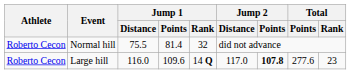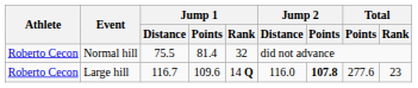Large hill | Jump 1 / Distance: 116.0 -> 116.7
Large hill | Jump 2 / Distance: 117.0 -> 116.0
